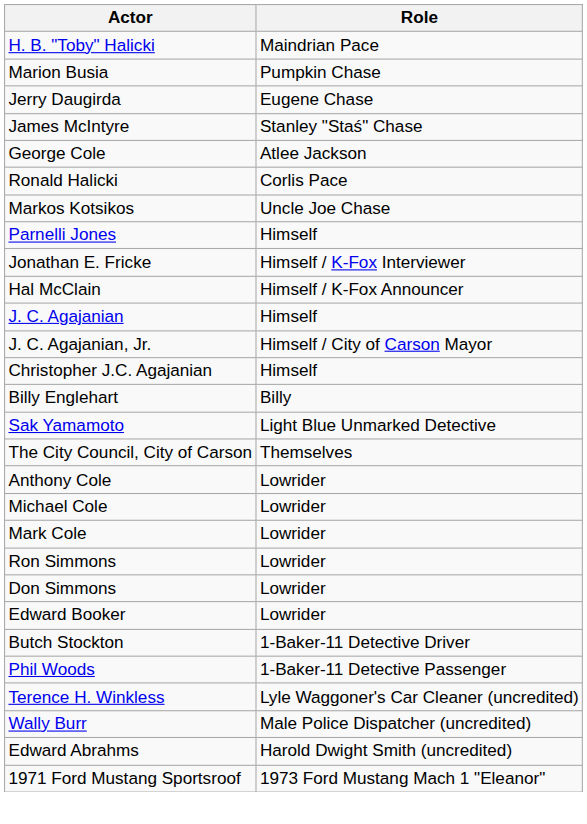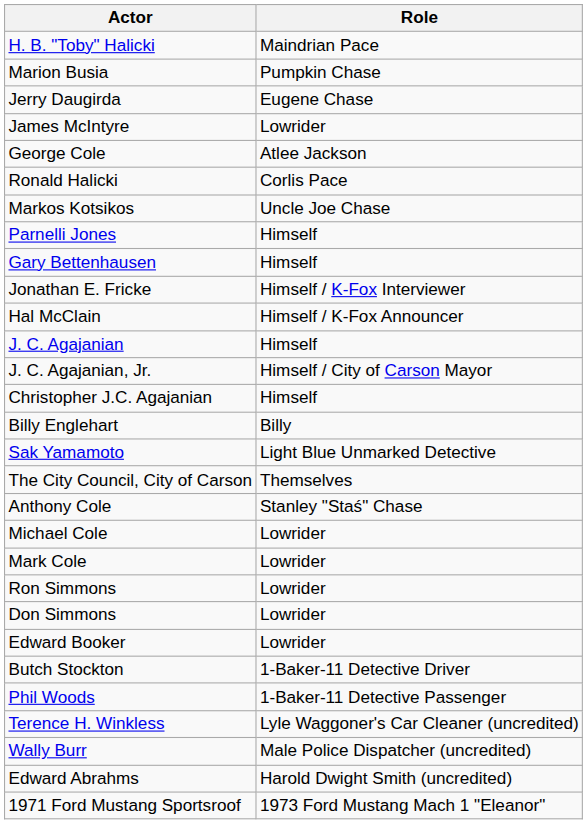James McIntyre | Role: Stanley "Staś" Chase -> Lowrider
+ row: Gary Bettenhausen | Himself
Anthony Cole | Role: Lowrider -> Stanley "Staś" Chase
